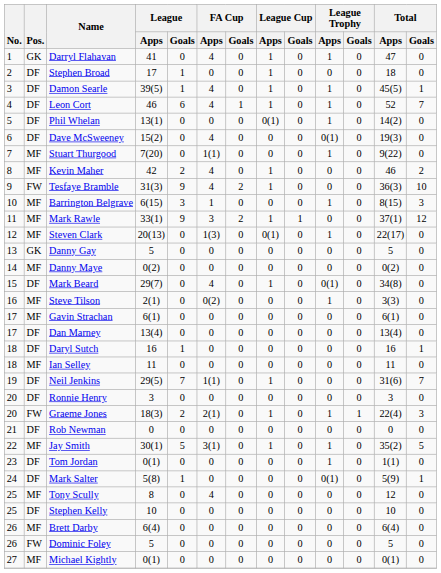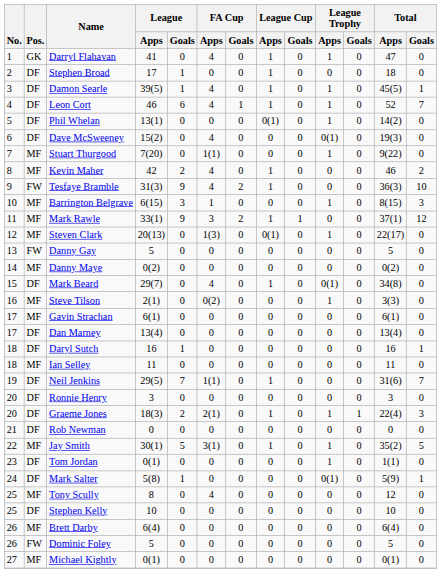Danny Gay | Pos.: GK -> FW
Graeme Jones | Pos.: FW -> DF
